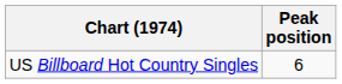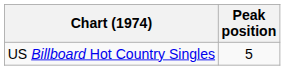US Billboard Hot Country Singles | Peak position: 6 -> 5
